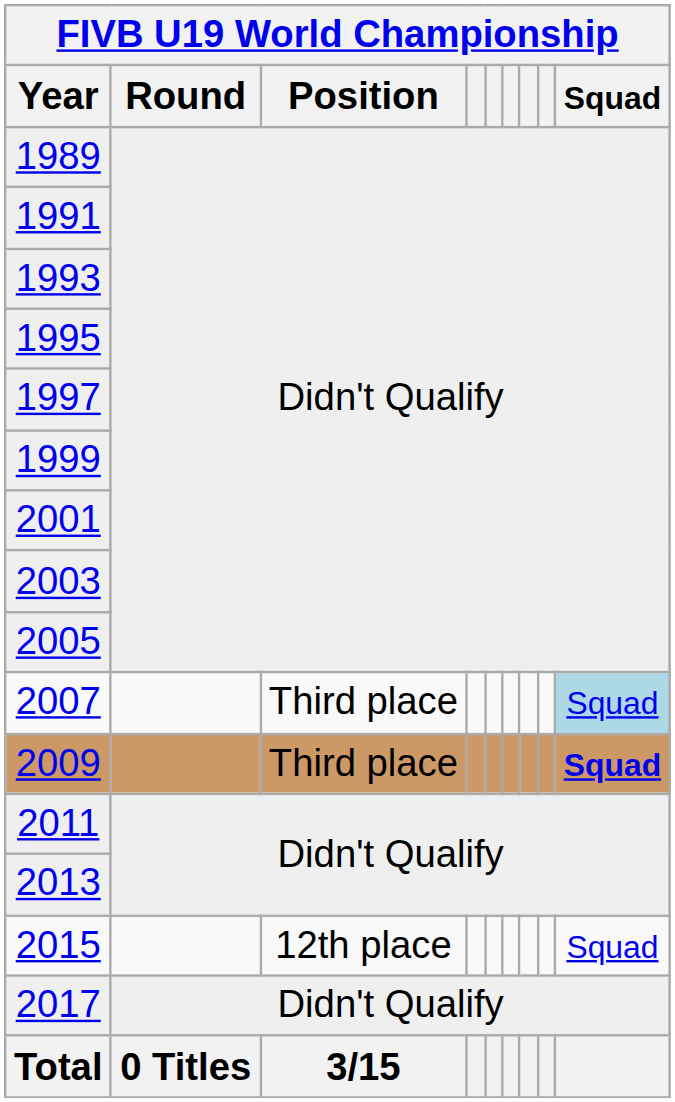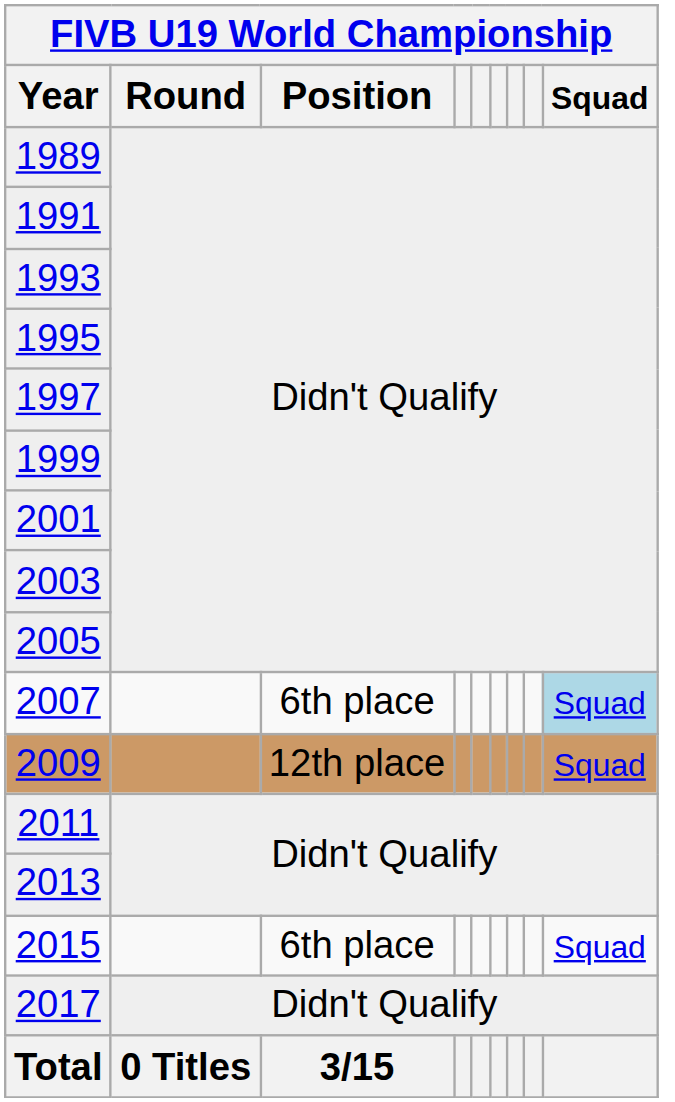2007 | FIVB U19 World Championship / Position: Third place -> 6th place
2009 | FIVB U19 World Championship / Position: Third place -> 12th place
2009 | FIVB U19 World Championship / Squad: bold -> normal
2015 | FIVB U19 World Championship / Position: 12th place -> 6th place
